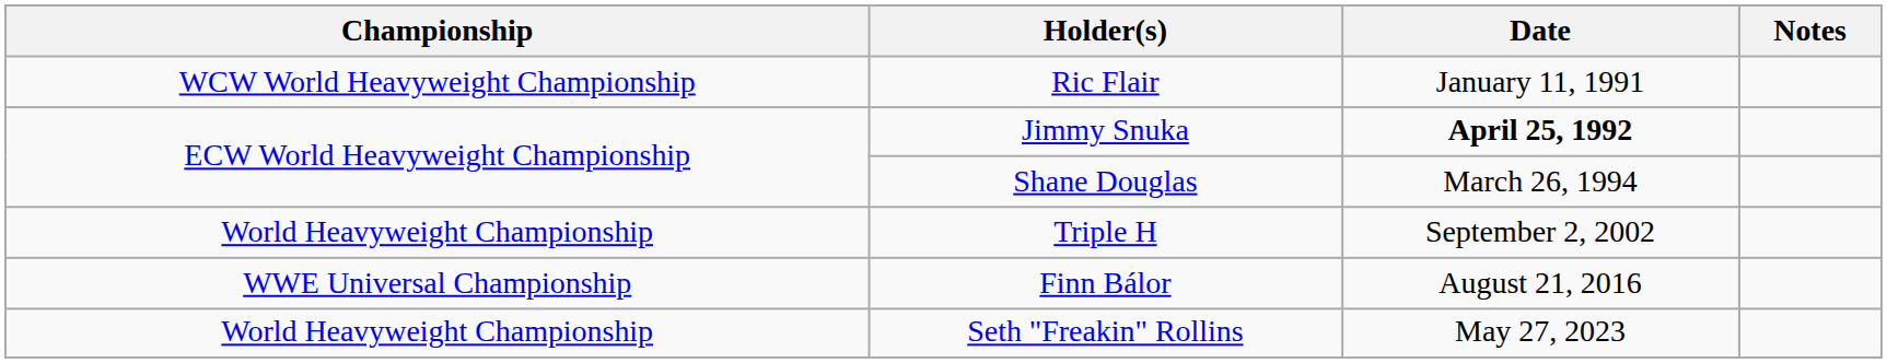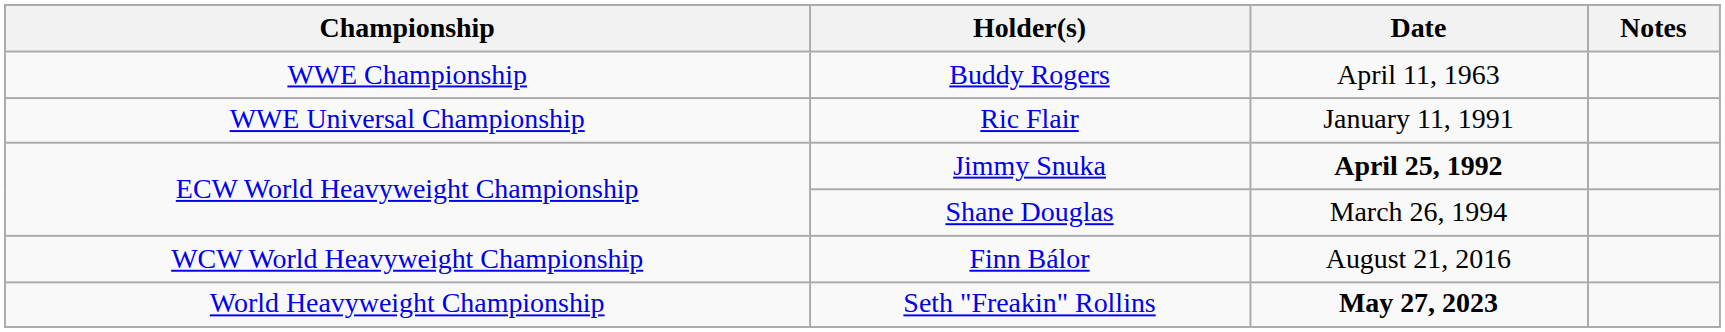+ row: WWE Championship | Buddy Rogers | April 11, 1963
Ric Flair | Championship: WCW World Heavyweight Championship -> WWE Universal Championship
- row: World Heavyweight Championship | Triple H | September 2, 2002
Finn Bálor | Championship: WWE Universal Championship -> WCW World Heavyweight Championship
Seth "Freakin" Rollins | Date: normal -> bold
